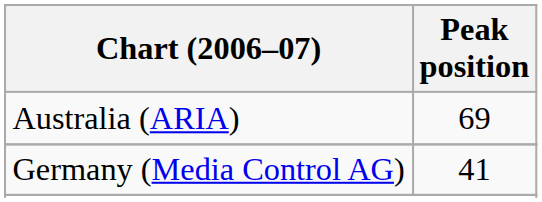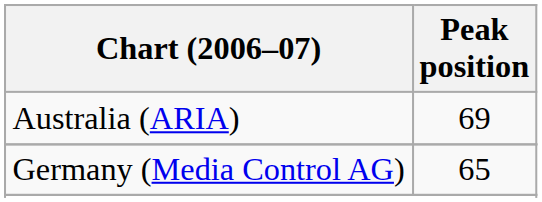Germany (Media Control AG) | Peak position: 41 -> 65
